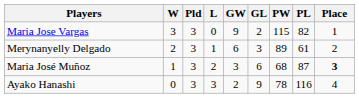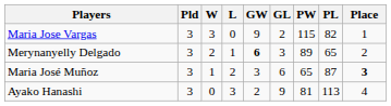columns swapped: Pld <-> W
Merynanyelly Delgado | GW: normal -> bold
Merynanyelly Delgado | PL: 61 -> 65
Maria José Muñoz | PW: 68 -> 65
Ayako Hanashi | PW: 78 -> 81
Ayako Hanashi | PL: 116 -> 113
